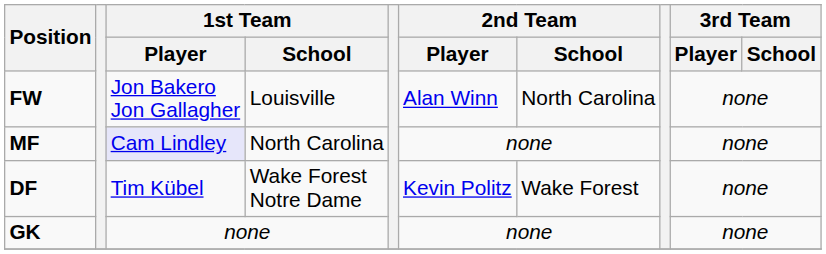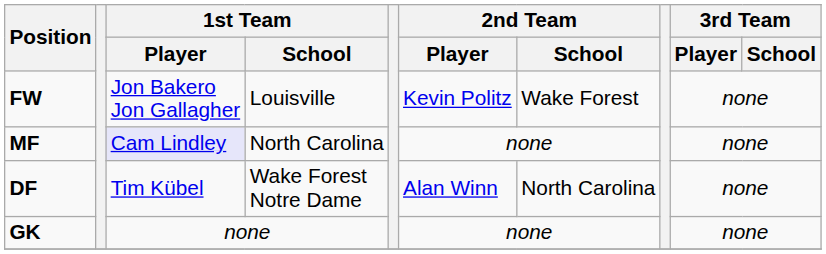FW | 2nd Team / Player: Alan Winn -> Kevin Politz
FW | 2nd Team / School: North Carolina -> Wake Forest
DF | 2nd Team / Player: Kevin Politz -> Alan Winn
DF | 2nd Team / School: Wake Forest -> North Carolina
